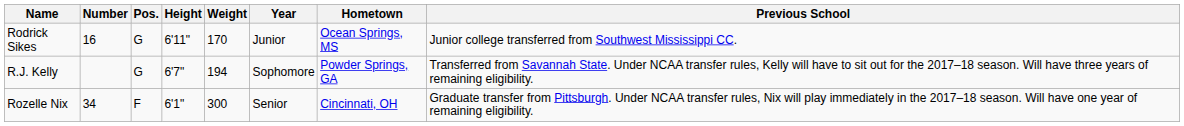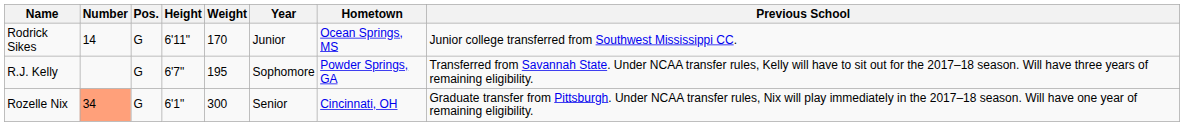Rodrick Sikes | Number: 16 -> 14
R.J. Kelly | Weight: 194 -> 195
Rozelle Nix | Number: no background -> lightsalmon background
Rozelle Nix | Pos.: F -> G
